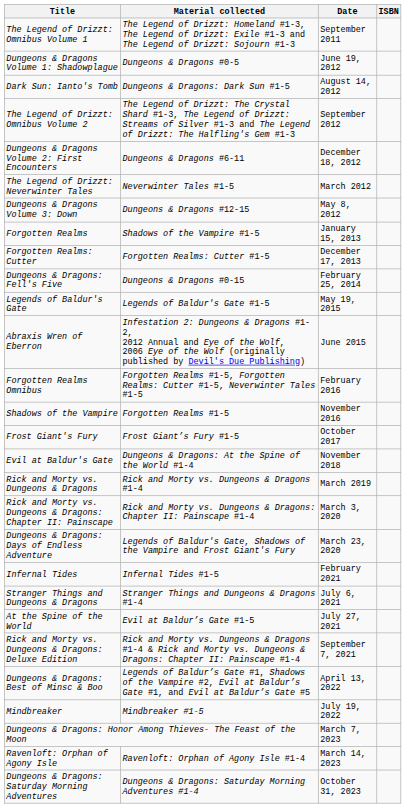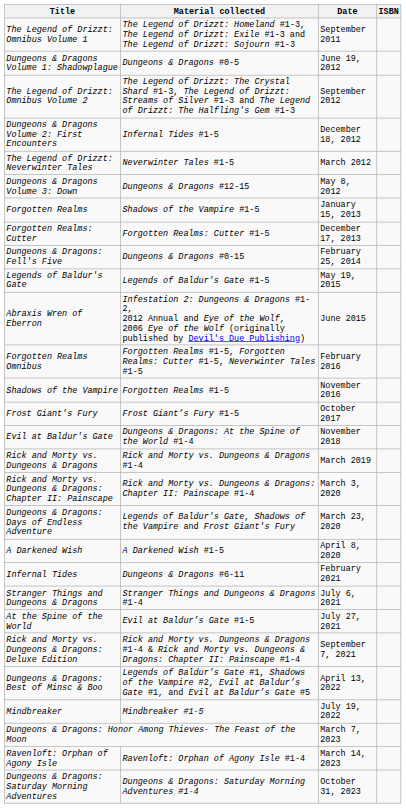- row: Dark Sun: Ianto's Tomb | Dungeons & Dragons: Dark Sun #1-5 | August 14, 2012
Dungeons & Dragons Volume 2: First Encounters | Material collected: Dungeons & Dragons #6-11 -> Infernal Tides #1-5
+ row: A Darkened Wish | A Darkened Wish #1-5 | April 8, 2020
Infernal Tides | Material collected: Infernal Tides #1-5 -> Dungeons & Dragons #6-11
